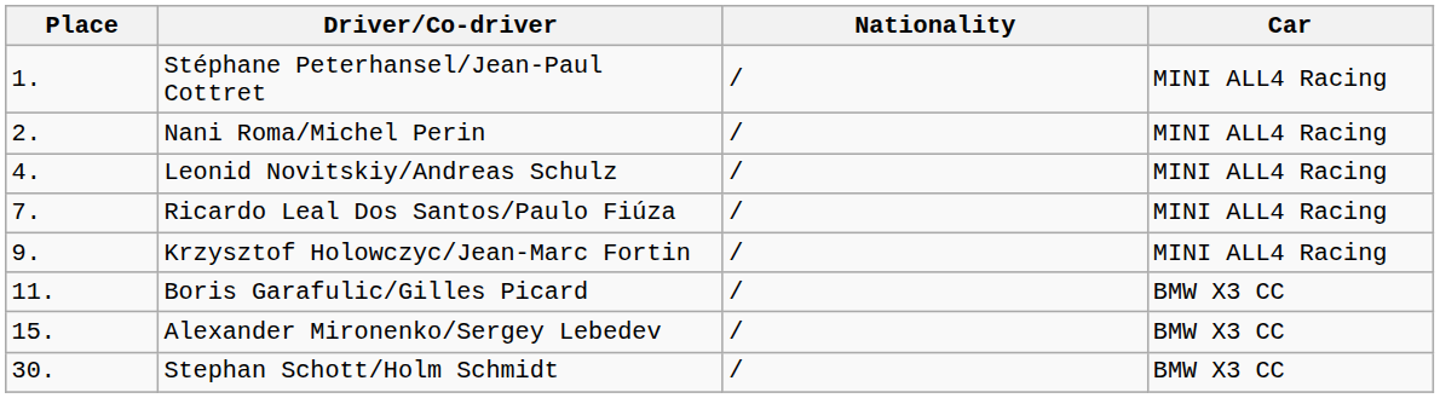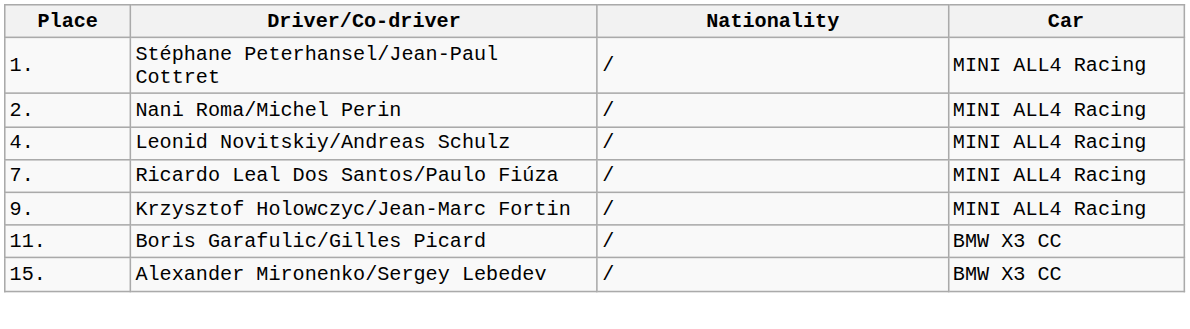- row: 30. | Stephan Schott/Holm Schmidt | / | BMW X3 CC
